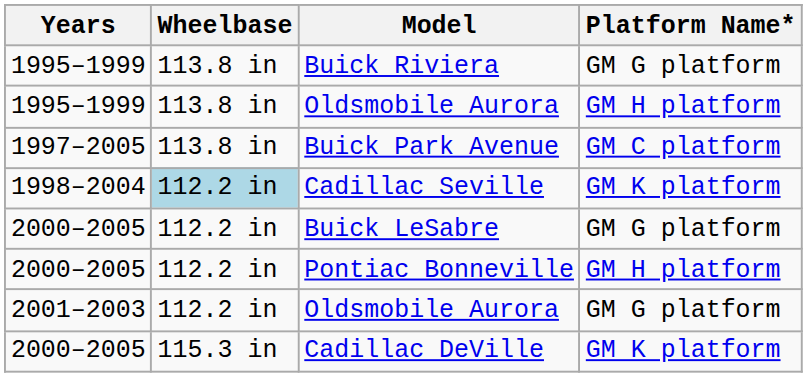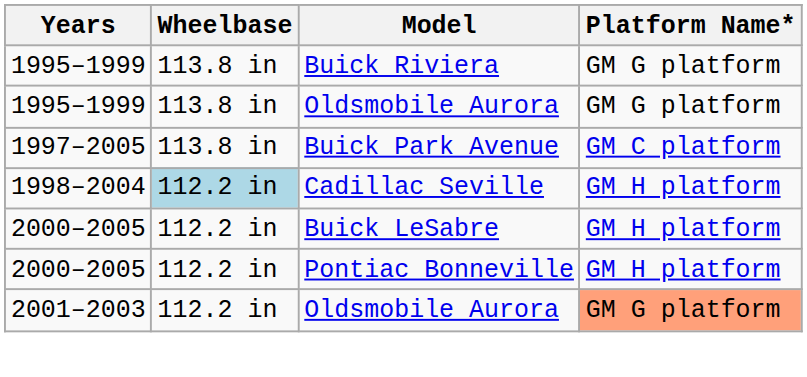1995–1999 / Oldsmobile Aurora | Platform Name*: GM H platform -> GM G platform
Cadillac Seville | Platform Name*: GM K platform -> GM H platform
Buick LeSabre | Platform Name*: GM G platform -> GM H platform
2001–2003 / Oldsmobile Aurora | Platform Name*: no background -> lightsalmon background
- row: 2000–2005 | 115.3 in | Cadillac DeVille | GM K platform
